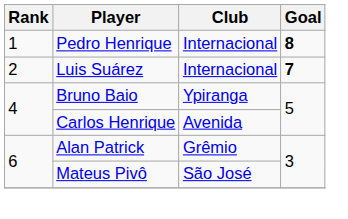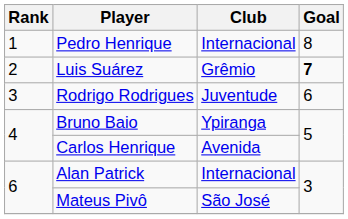Pedro Henrique | Goal: bold -> normal
Luis Suárez | Club: Internacional -> Grêmio
+ row: 3 | Rodrigo Rodrigues | Juventude | 6
Alan Patrick | Club: Grêmio -> Internacional
